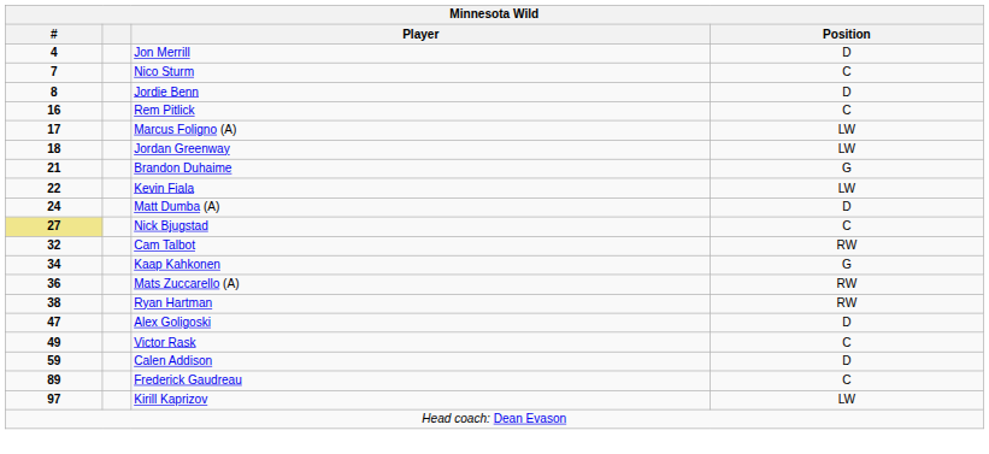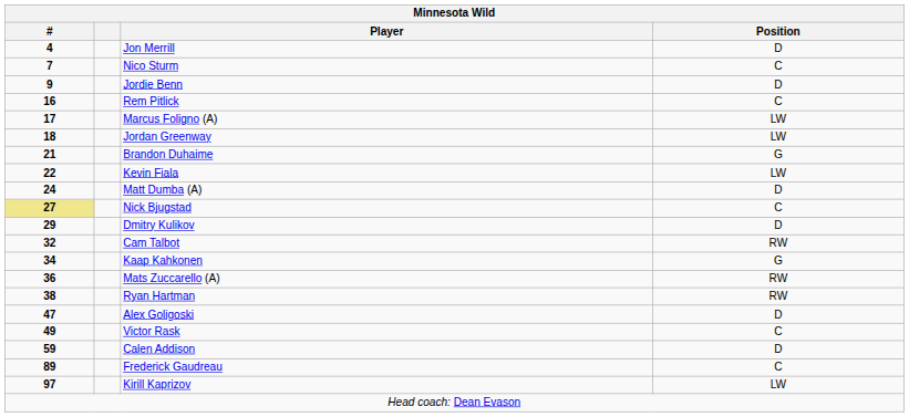Jordie Benn | #: 8 -> 9
+ row: 29 | Dmitry Kulikov | D
